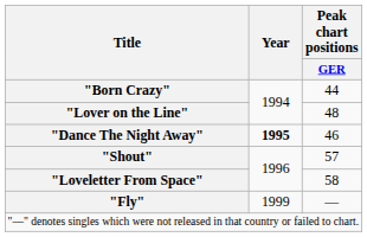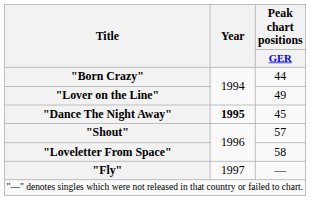"Lover on the Line" | Peak chart positions / GER: 48 -> 49
"Dance The Night Away" | Peak chart positions / GER: 46 -> 45
"Fly" | Year: 1999 -> 1997
